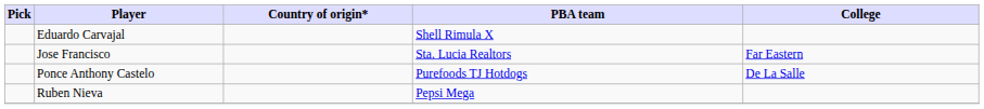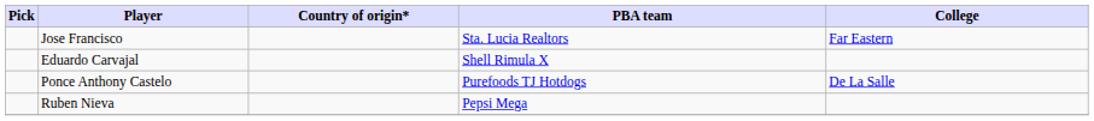rows swapped: Jose Francisco <-> Eduardo Carvajal
